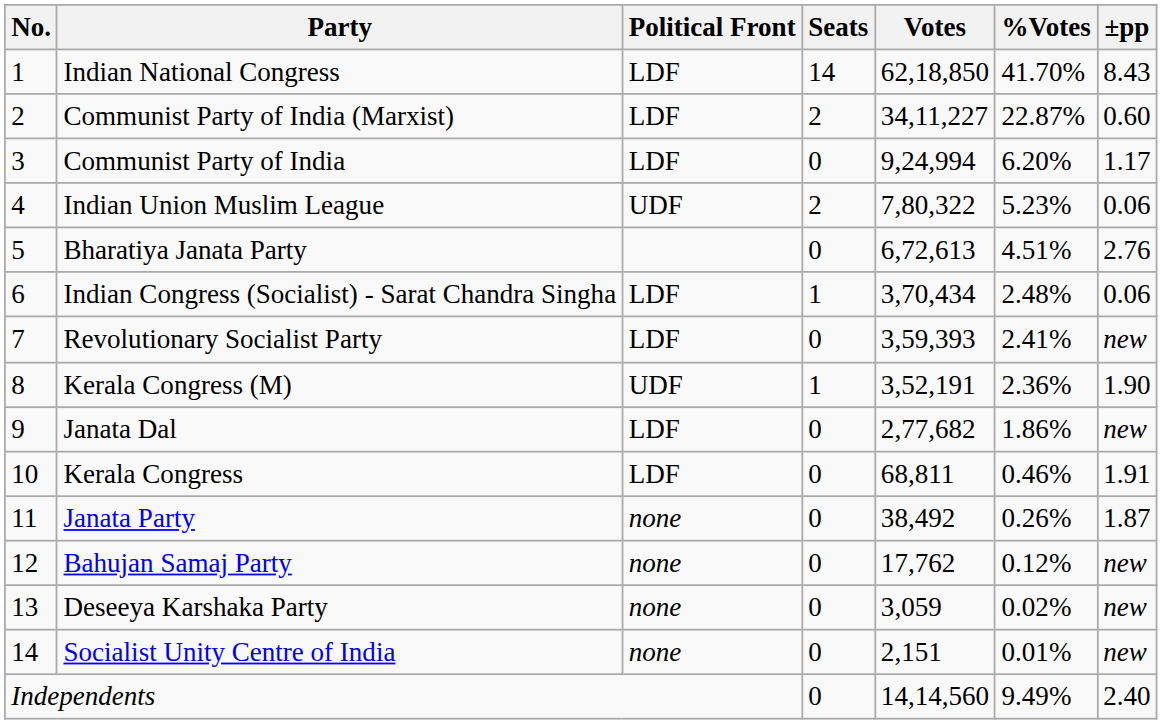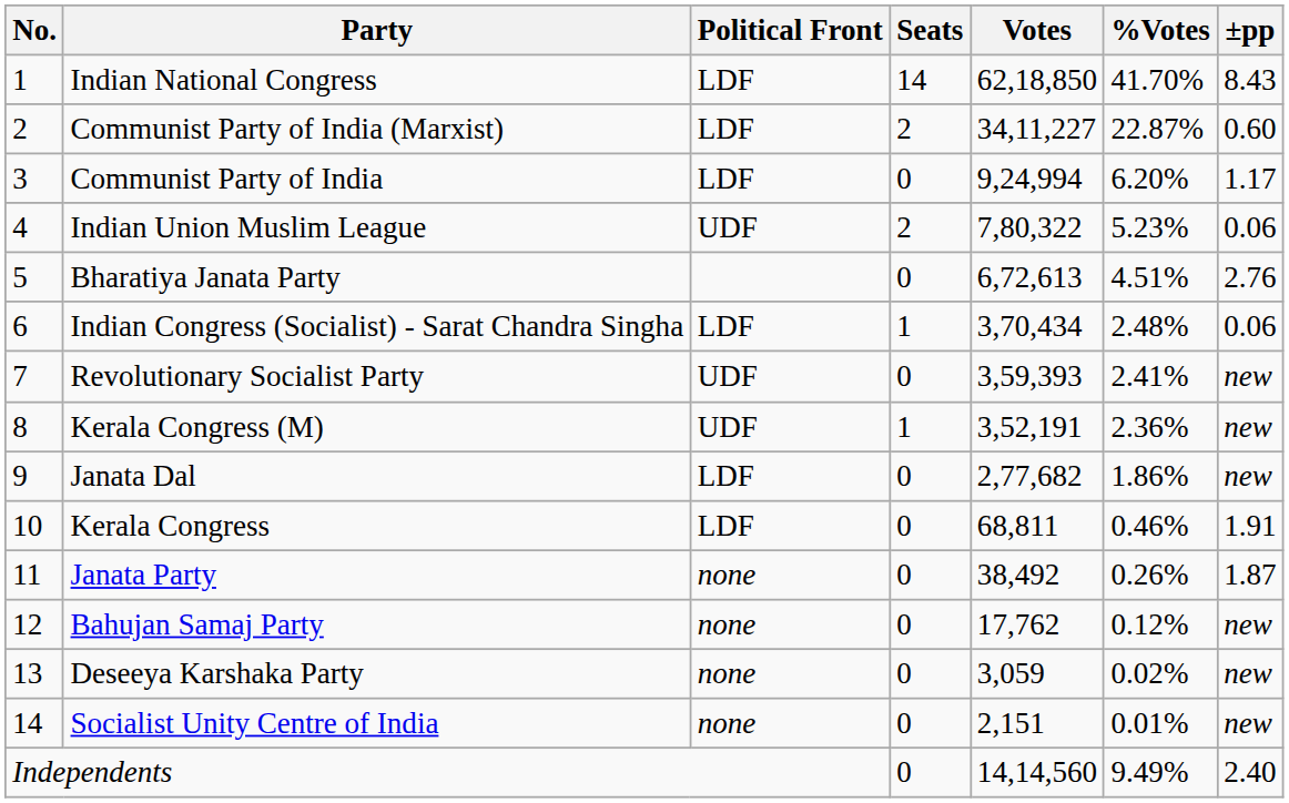Revolutionary Socialist Party | Political Front: LDF -> UDF
Kerala Congress (M) | ±pp: 1.90 -> new
